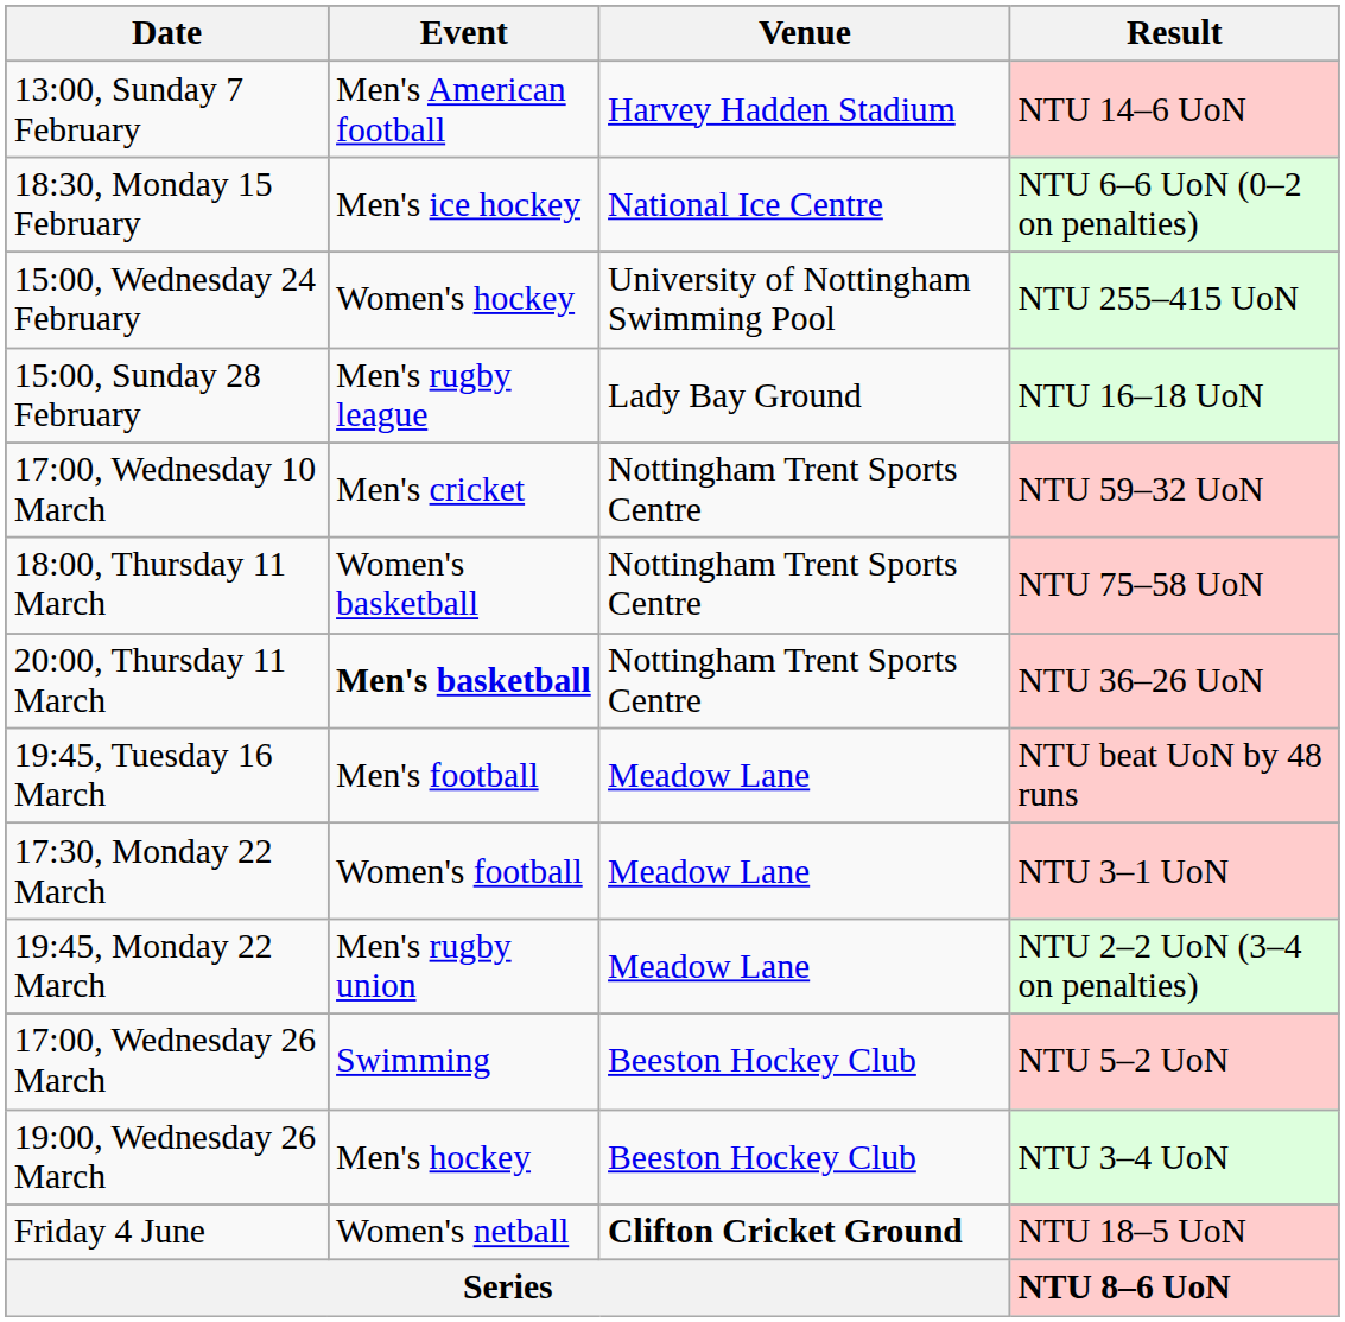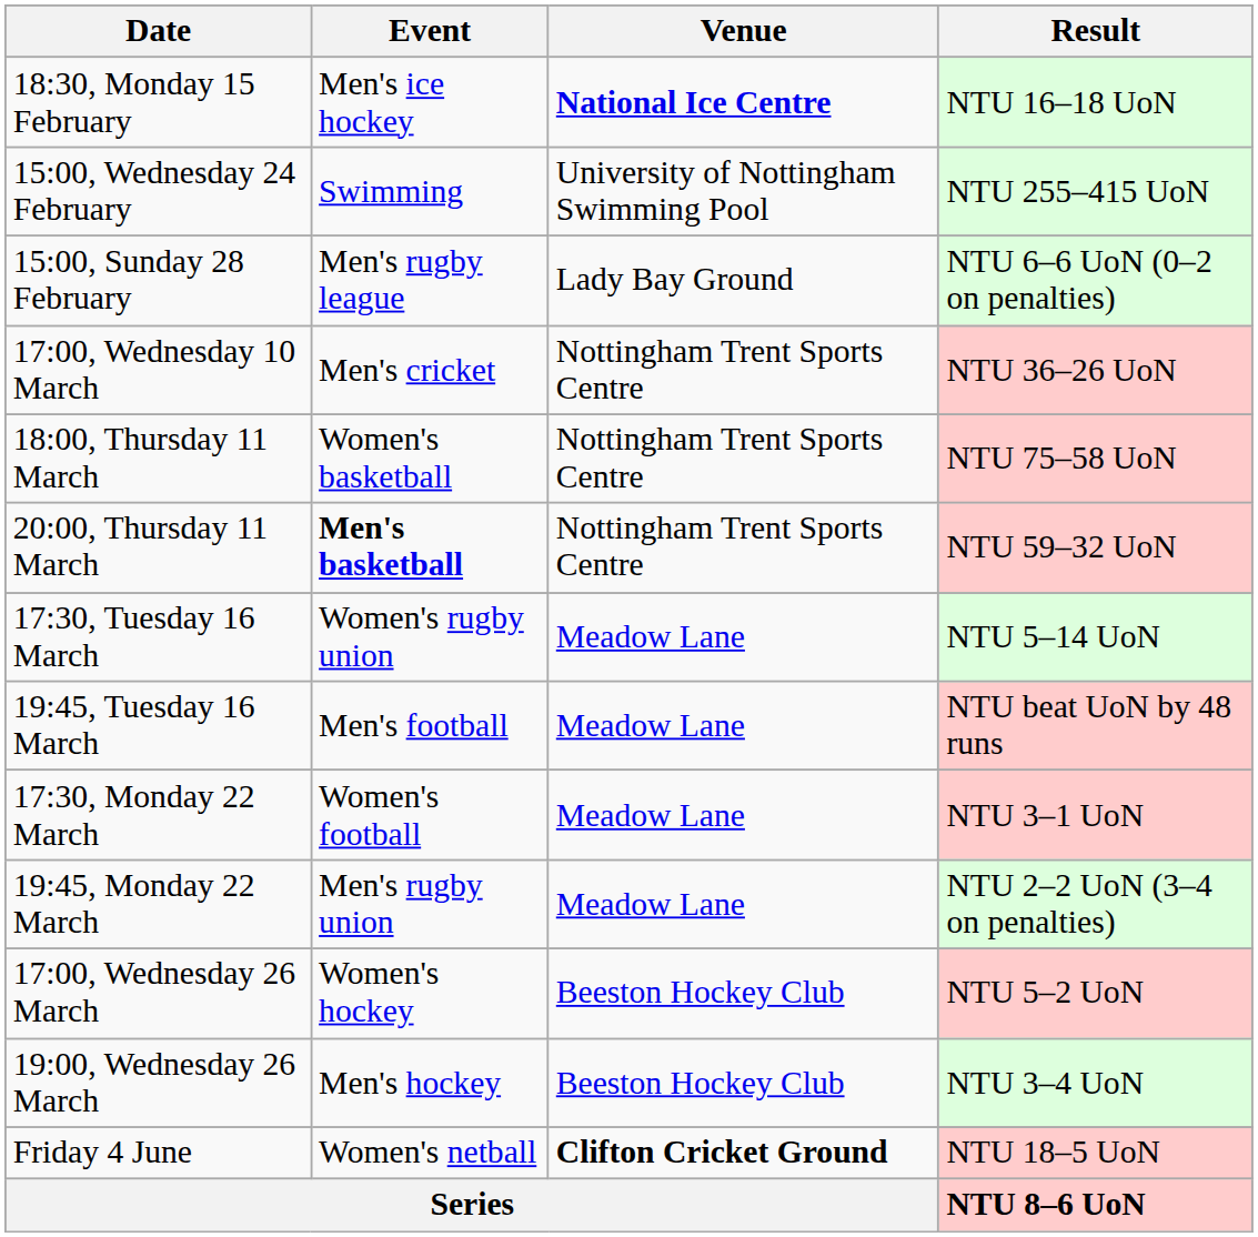- row: 13:00, Sunday 7 February | Men's American football | Harvey Hadden Stadium | NTU 14–6 UoN
18:30, Monday 15 February | Venue: normal -> bold
18:30, Monday 15 February | Result: NTU 6–6 UoN (0–2 on penalties) -> NTU 16–18 UoN
15:00, Wednesday 24 February | Event: Women's hockey -> Swimming
15:00, Sunday 28 February | Result: NTU 16–18 UoN -> NTU 6–6 UoN (0–2 on penalties)
17:00, Wednesday 10 March | Result: NTU 59–32 UoN -> NTU 36–26 UoN
20:00, Thursday 11 March | Result: NTU 36–26 UoN -> NTU 59–32 UoN
+ row: 17:30, Tuesday 16 March | Women's rugby union | Meadow Lane | NTU 5–14 UoN
17:00, Wednesday 26 March | Event: Swimming -> Women's hockey
